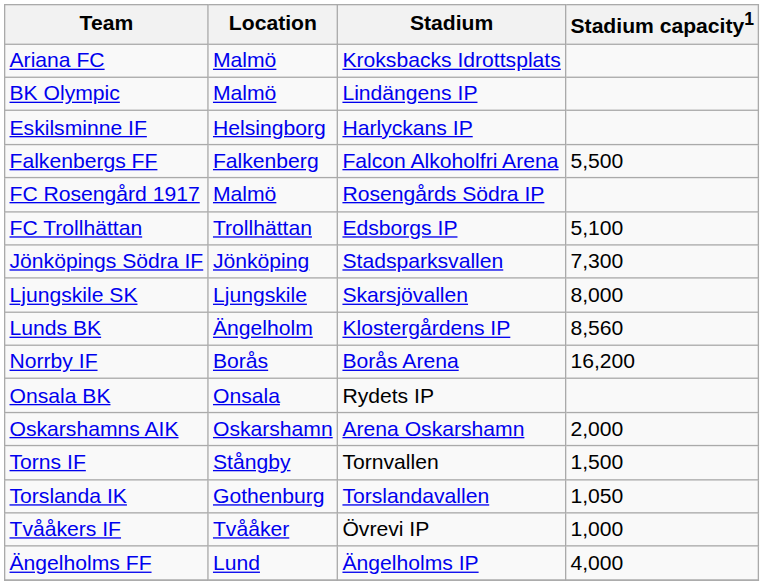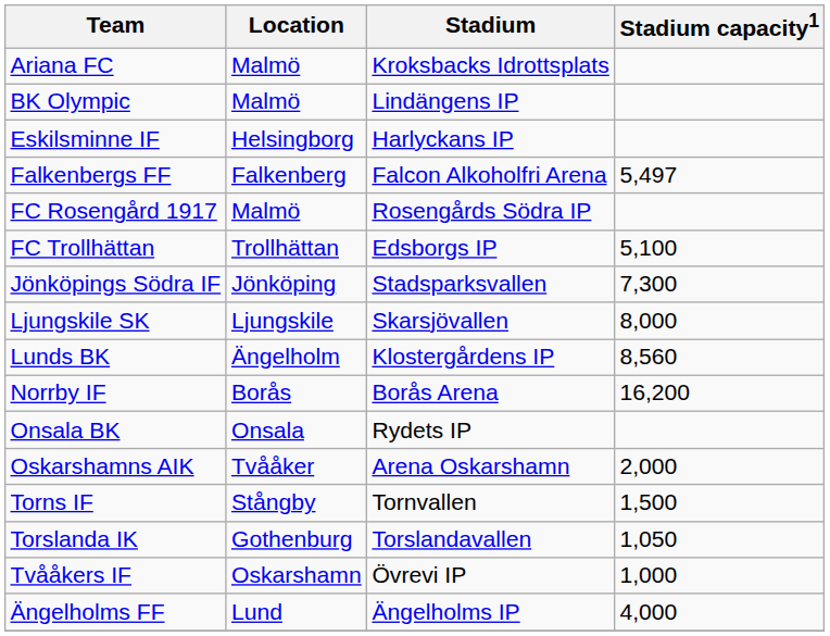Falkenbergs FF | Stadium capacity1: 5,500 -> 5,497
Oskarshamns AIK | Location: Oskarshamn -> Tvååker
Tvååkers IF | Location: Tvååker -> Oskarshamn
